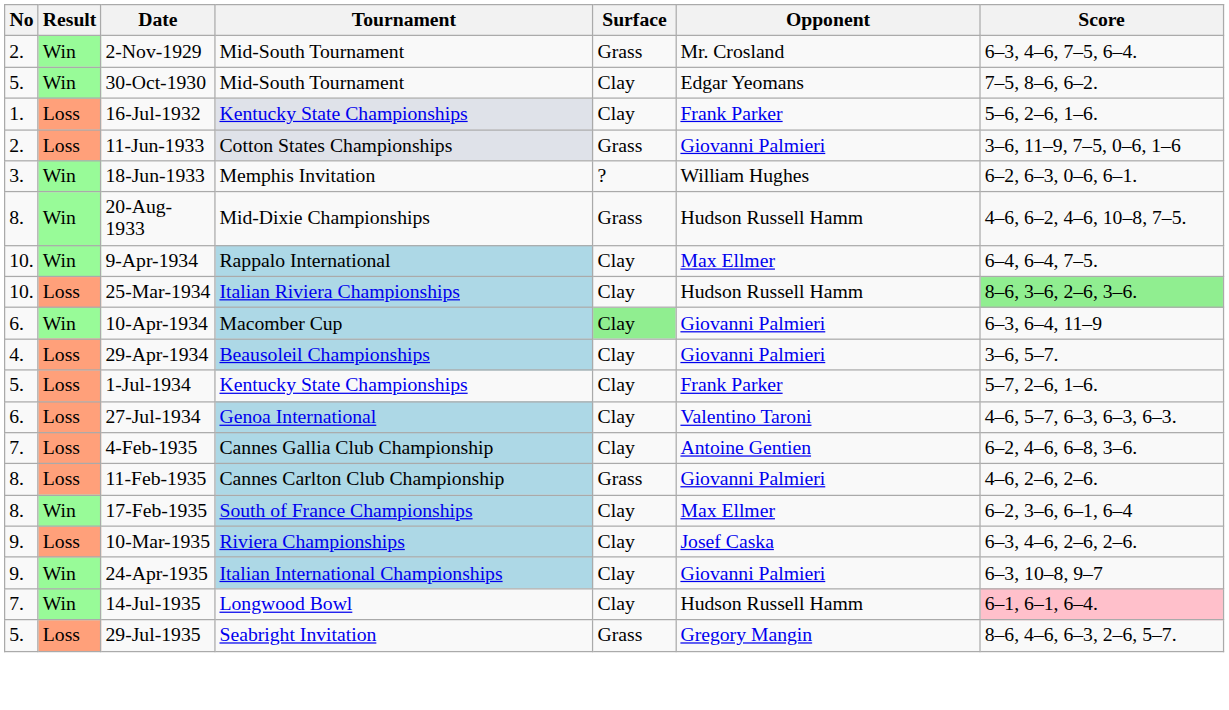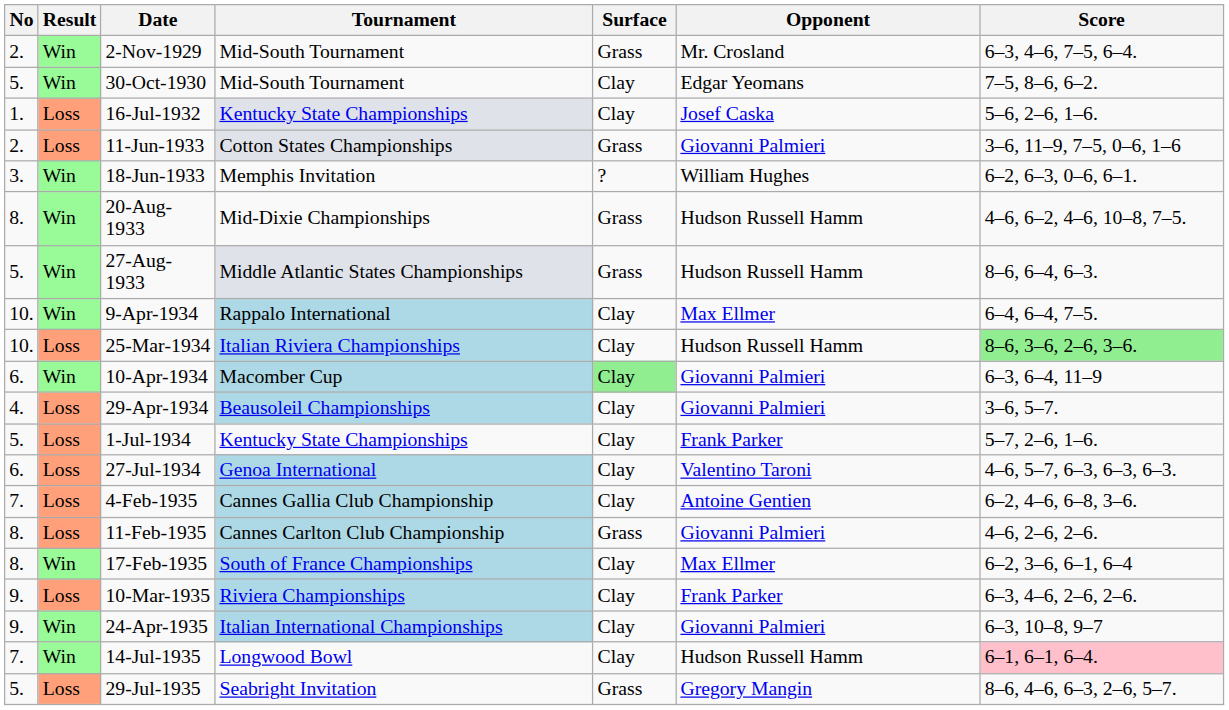16‑Jul‑1932 | Opponent: Frank Parker -> Josef Caska
+ row: 5. | Win | 27-Aug-1933 | Middle Atlantic States Championships | Grass | Hudson Russell Hamm | 8–6, 6–4, 6–3.
10-Mar-1935 | Opponent: Josef Caska -> Frank Parker
